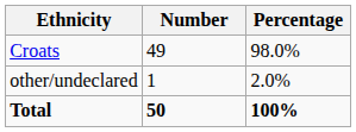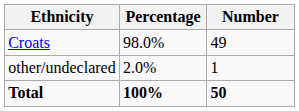columns swapped: Number <-> Percentage
